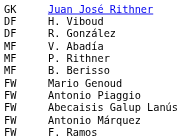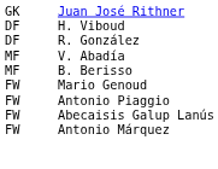- row: MF | P. Rithner
- row: FW | F. Ramos
